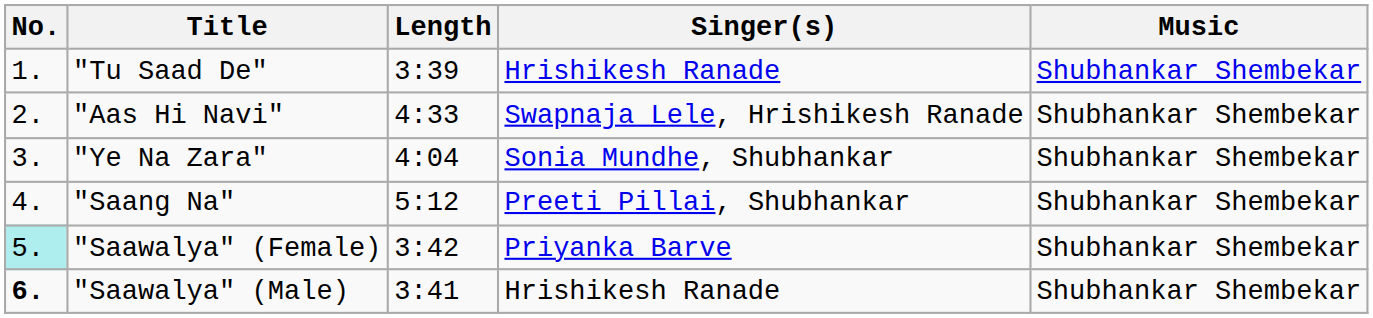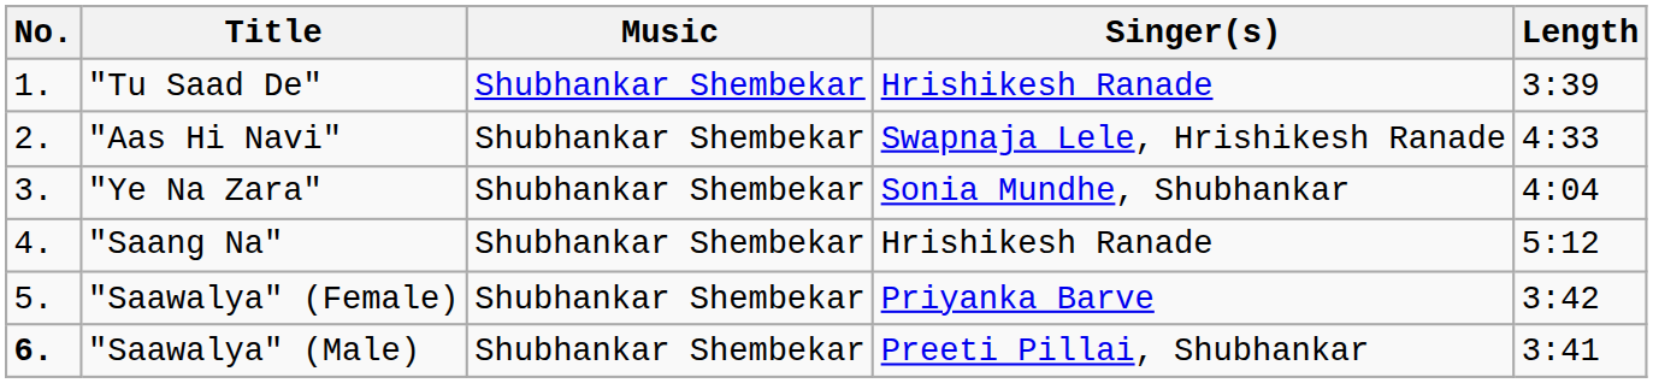columns swapped: Music <-> Length
"Saang Na" | Singer(s): Preeti Pillai, Shubhankar -> Hrishikesh Ranade
"Saawalya" (Female) | No.: paleturquoise background -> no background
"Saawalya" (Male) | Singer(s): Hrishikesh Ranade -> Preeti Pillai, Shubhankar
